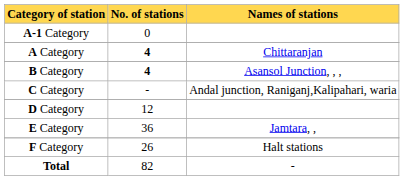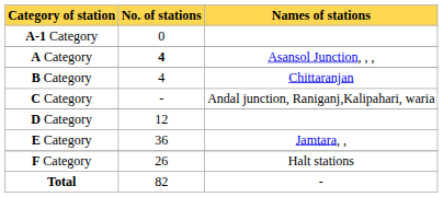A Category | Names of stations: Chittaranjan -> Asansol Junction, , ,
B Category | No. of stations: bold -> normal
B Category | Names of stations: Asansol Junction, , , -> Chittaranjan
